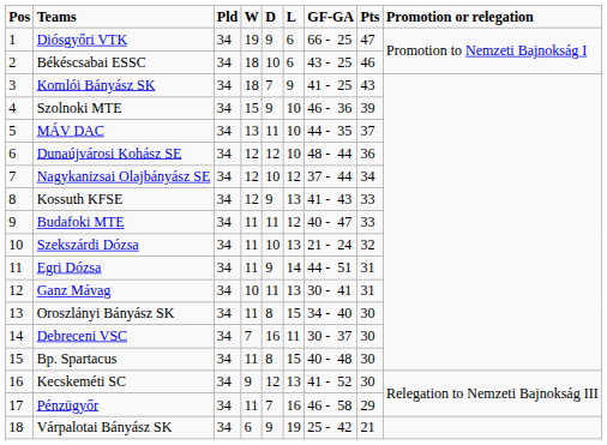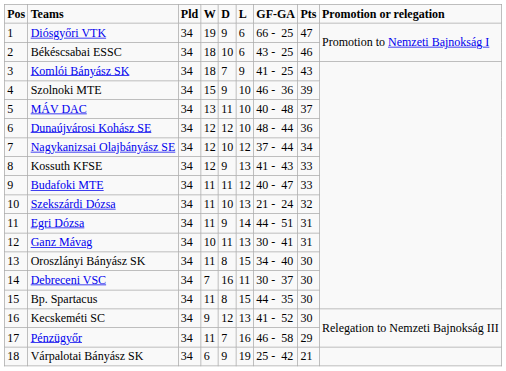MÁV DAC | GF-GA: 44 - 35 -> 40 - 48
Bp. Spartacus | GF-GA: 40 - 48 -> 44 - 35
